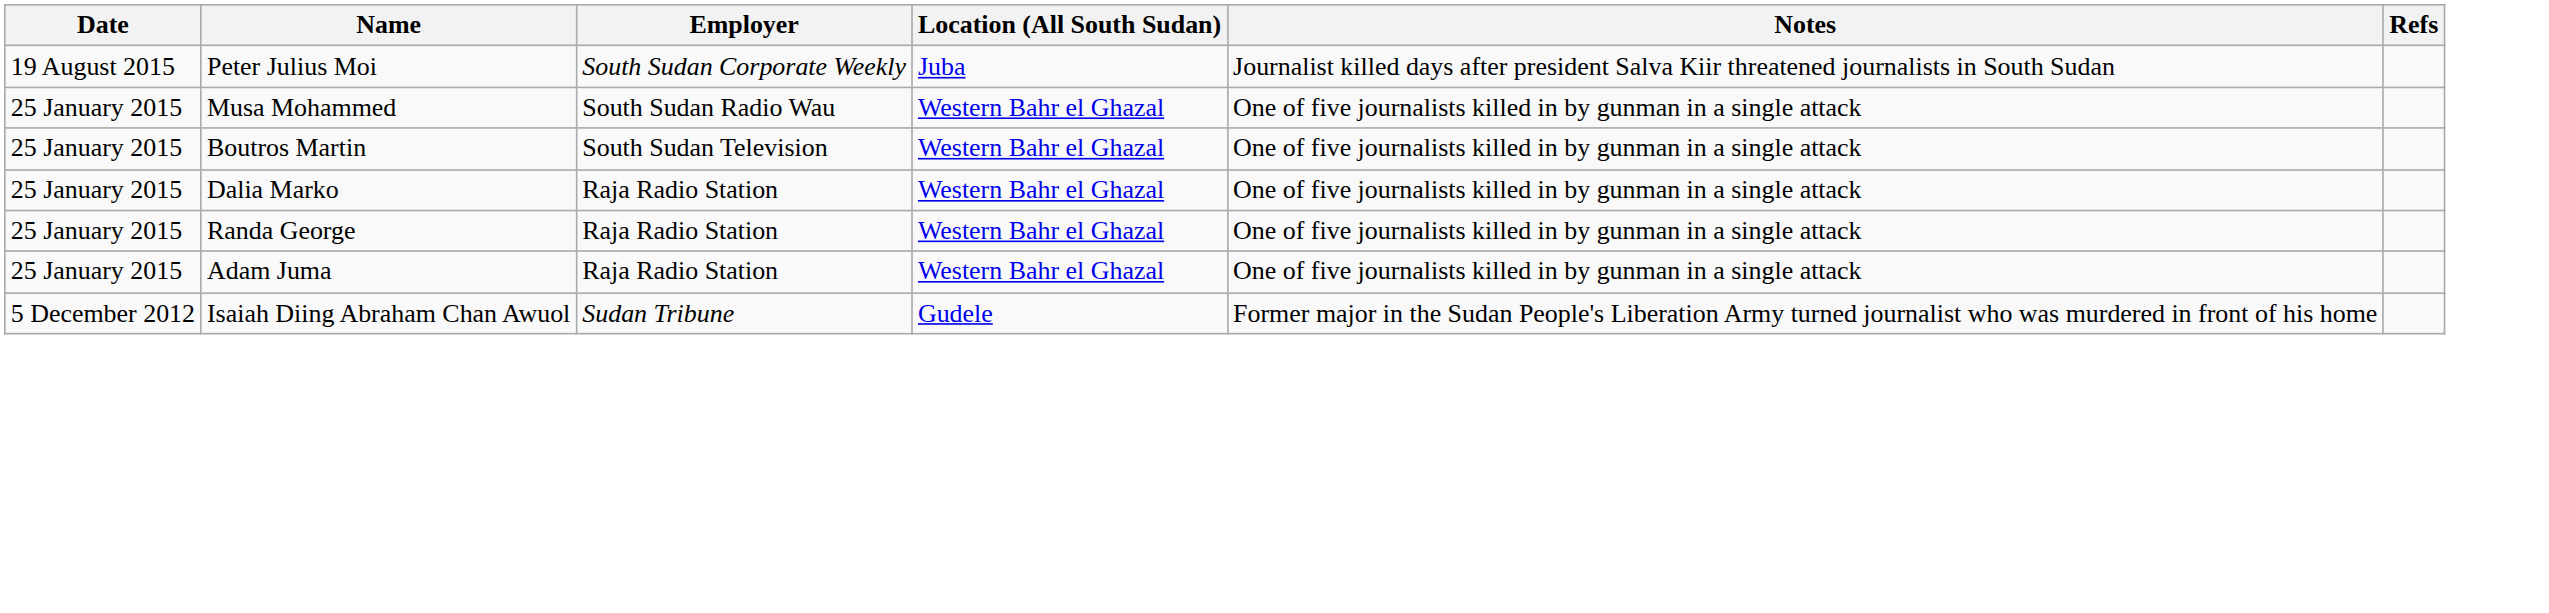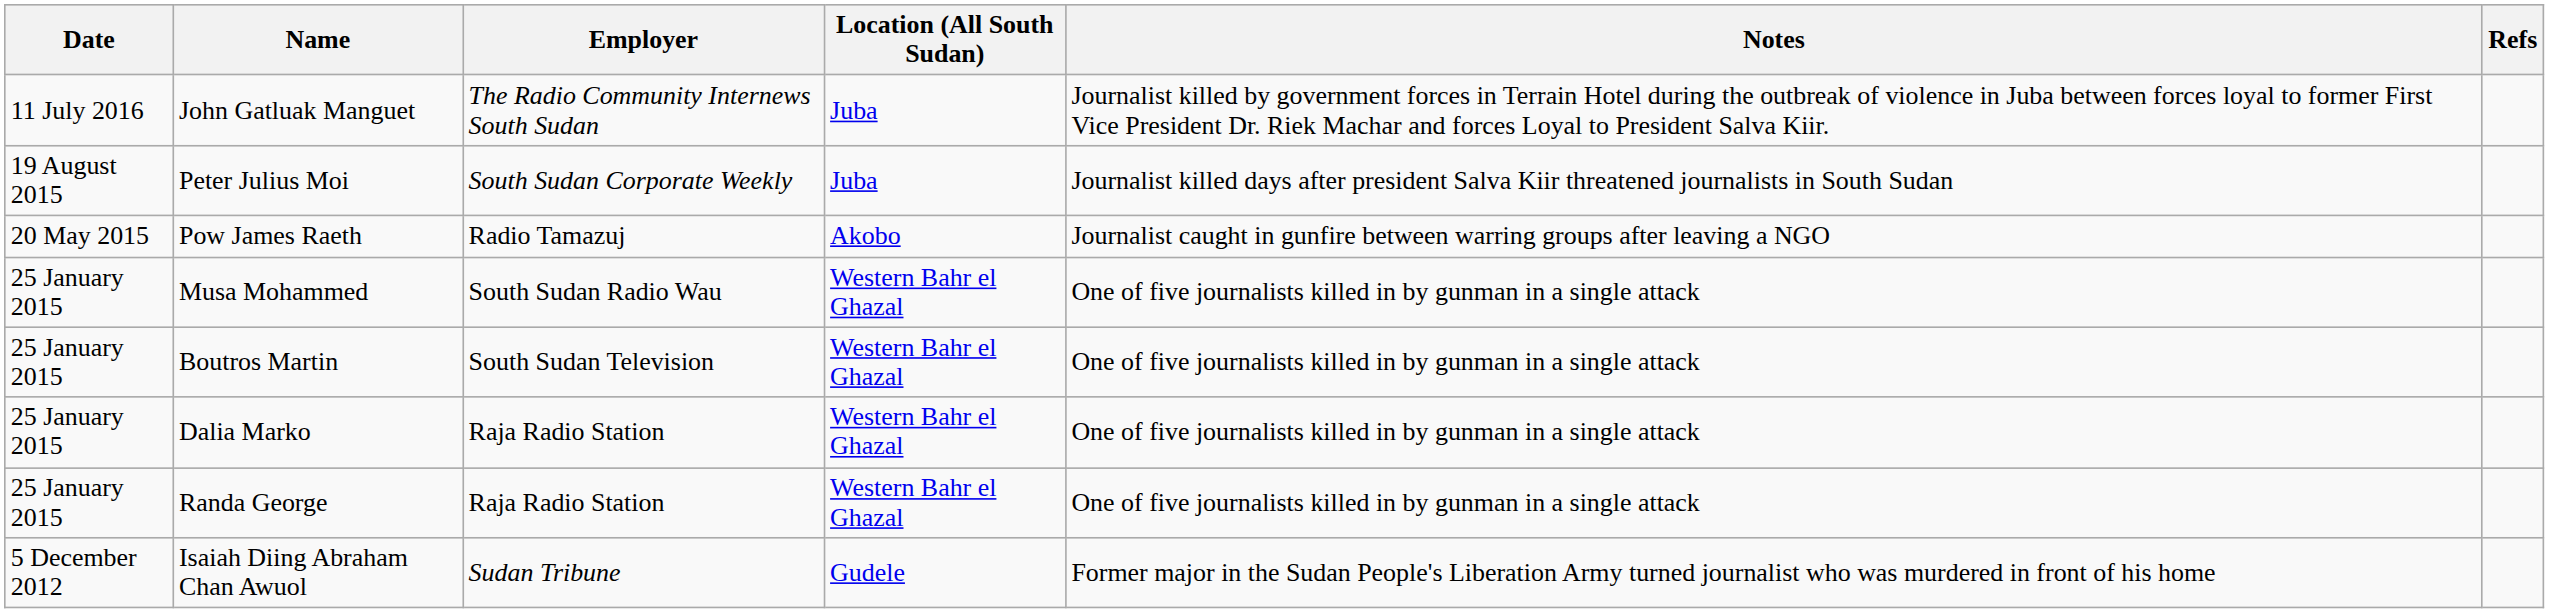+ row: 11 July 2016 | John Gatluak Manguet | The Radio Community Internews South Sudan | Juba | Journalist killed by government forces in Terrain Hotel during the outbreak of violence in Juba between forces loyal to former First Vice President Dr. Riek Machar and forces Loyal to President Salva Kiir.
+ row: 20 May 2015 | Pow James Raeth | Radio Tamazuj | Akobo | Journalist caught in gunfire between warring groups after leaving a NGO
- row: 25 January 2015 | Adam Juma | Raja Radio Station | Western Bahr el Ghazal | One of five journalists killed in by gunman in a single attack
